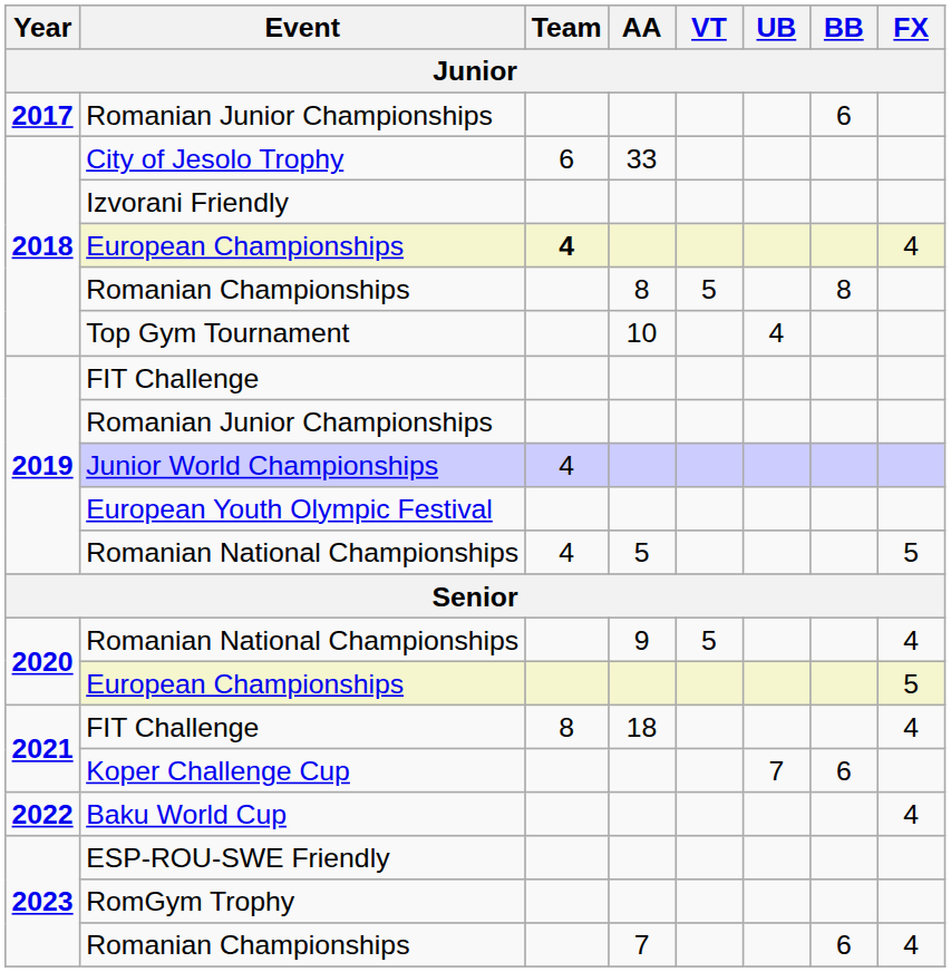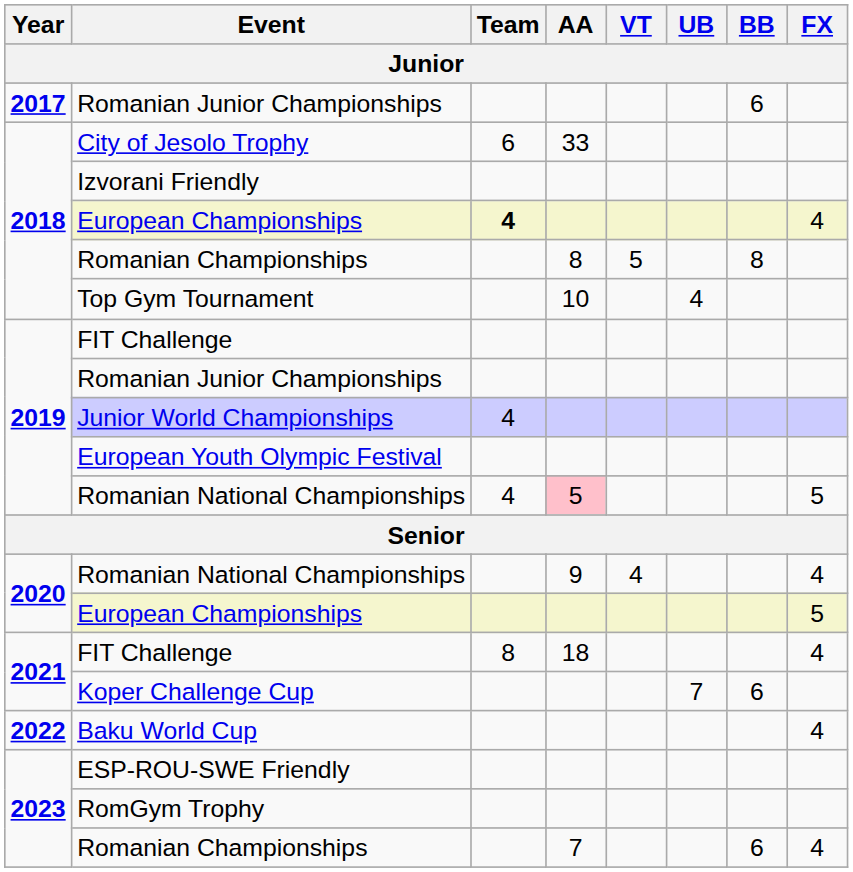2019 / Romanian National Championships | AA: no background -> pink background
2020 / Romanian National Championships | VT: 5 -> 4
